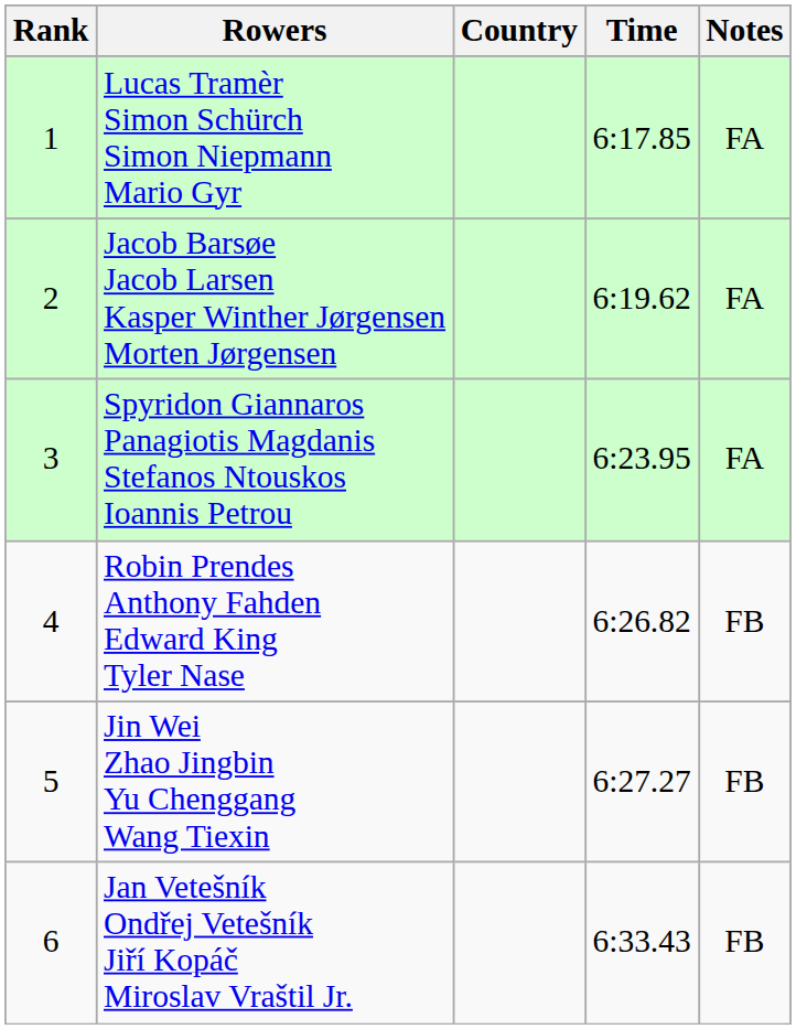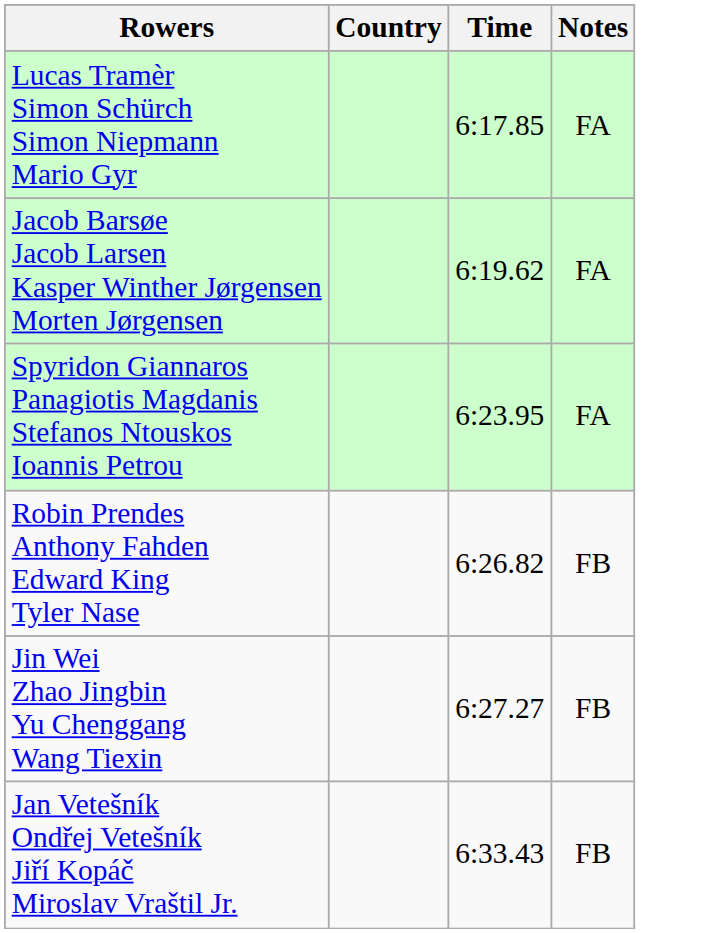- column: Rank | 1 | 2 | 3 | 4 | 5 | 6
